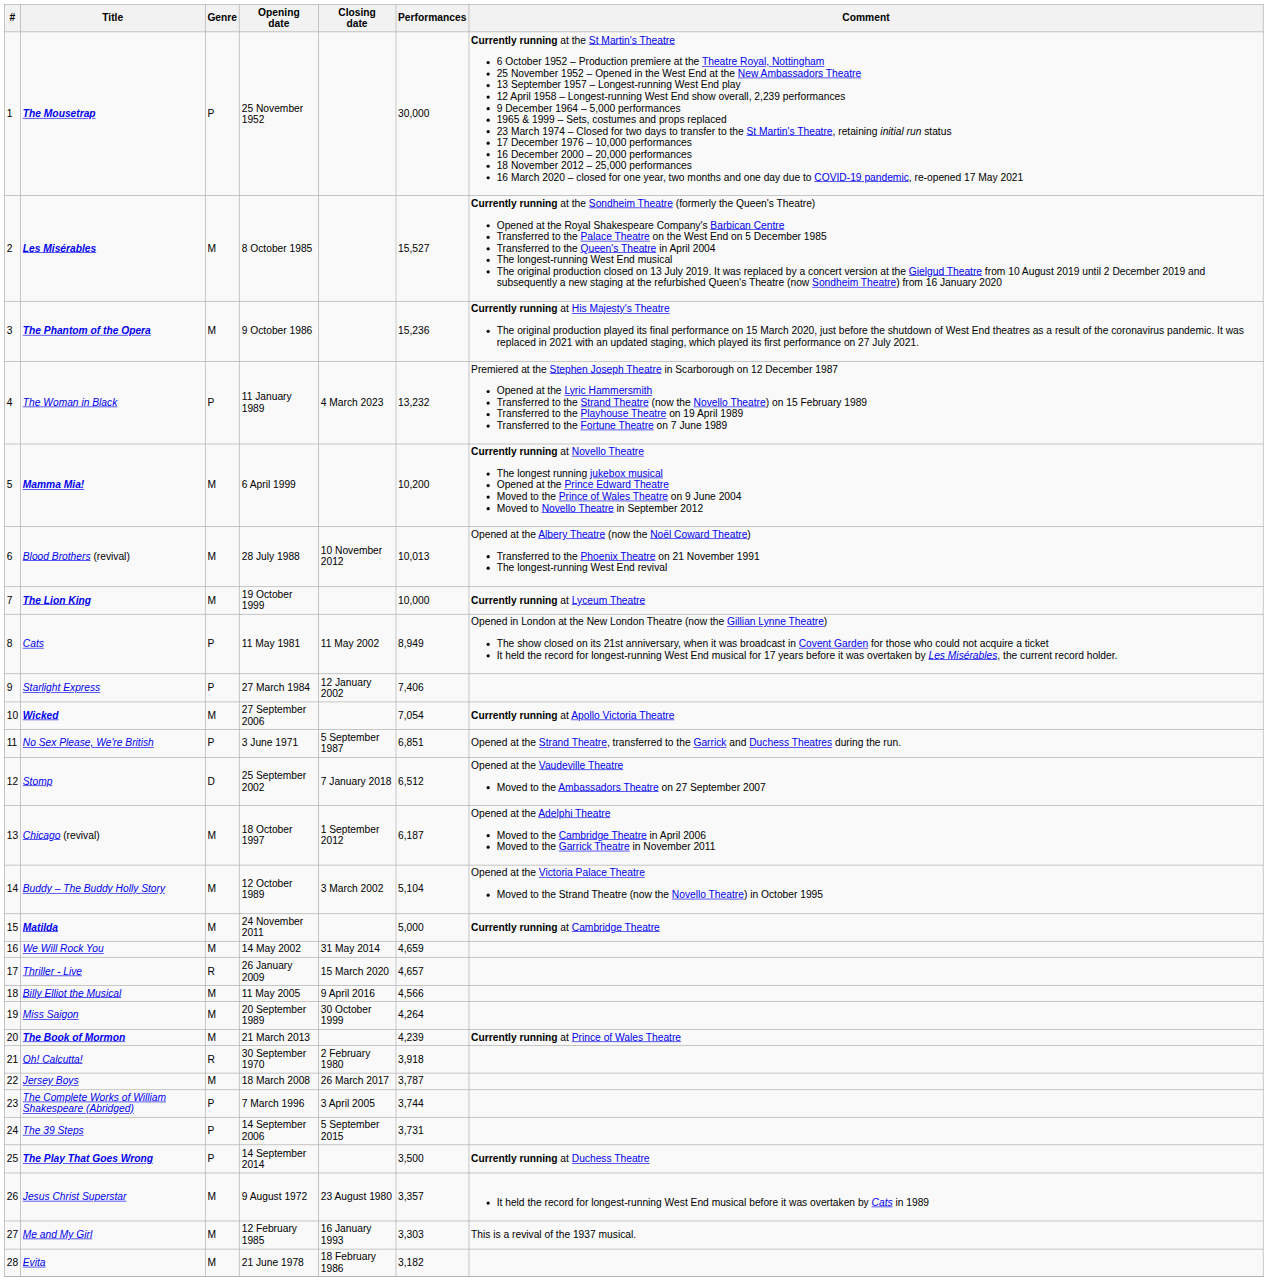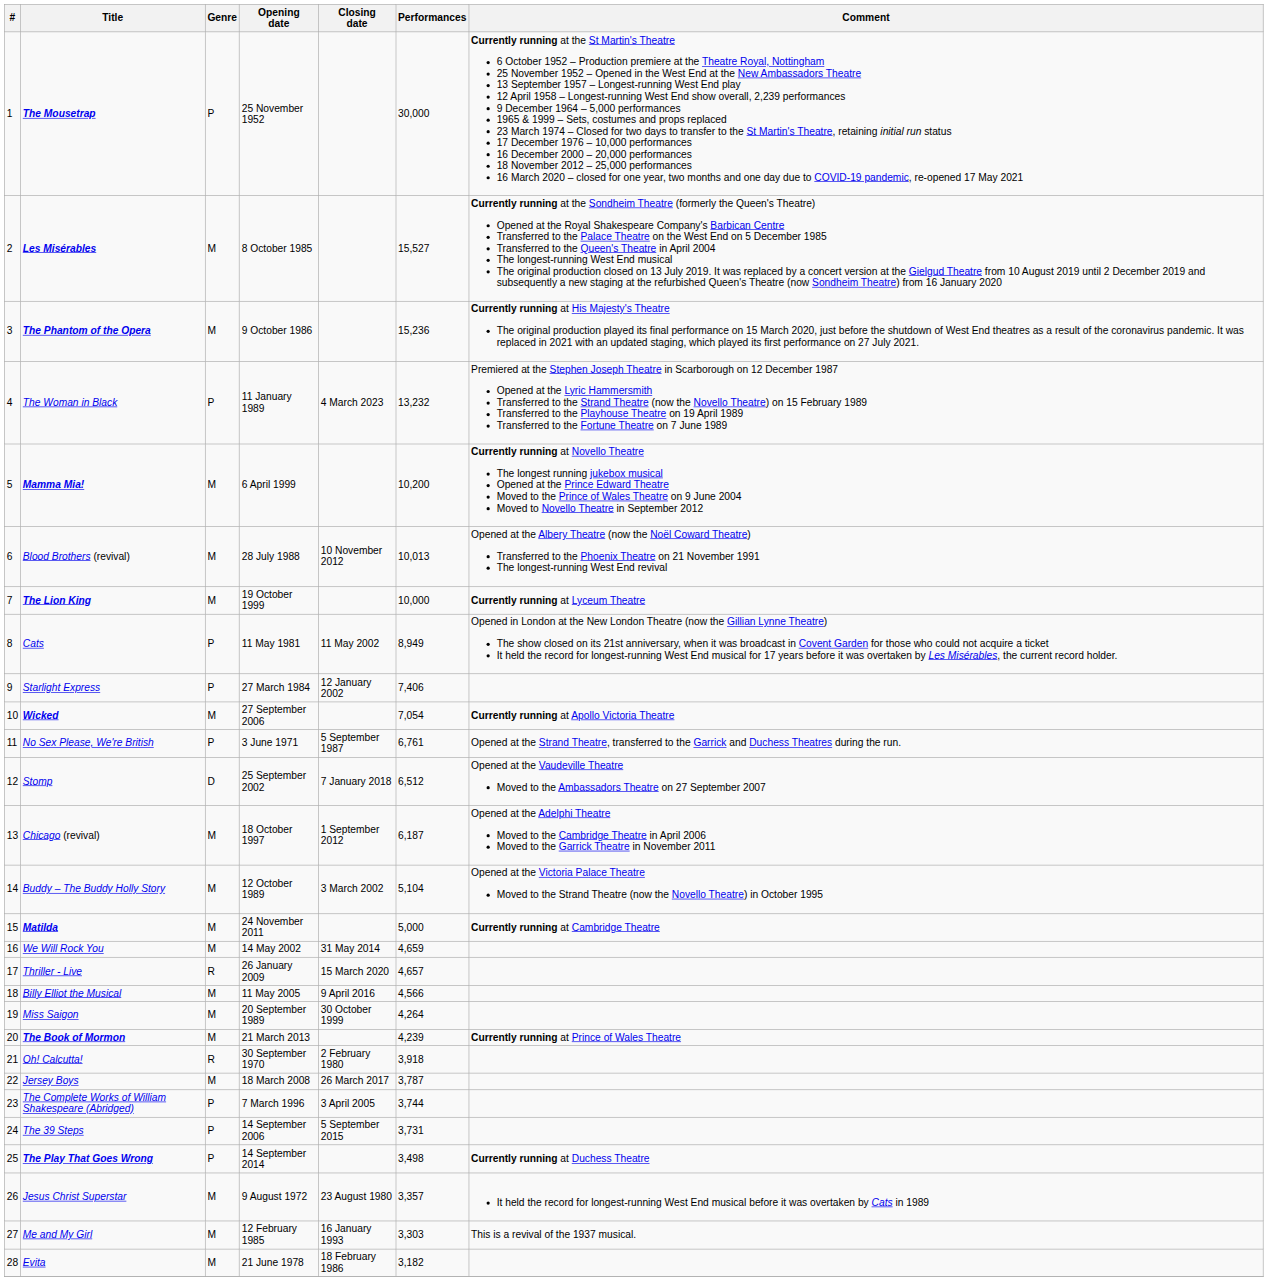No Sex Please, We're British | Performances: 6,851 -> 6,761
The Play That Goes Wrong | Performances: 3,500 -> 3,498
